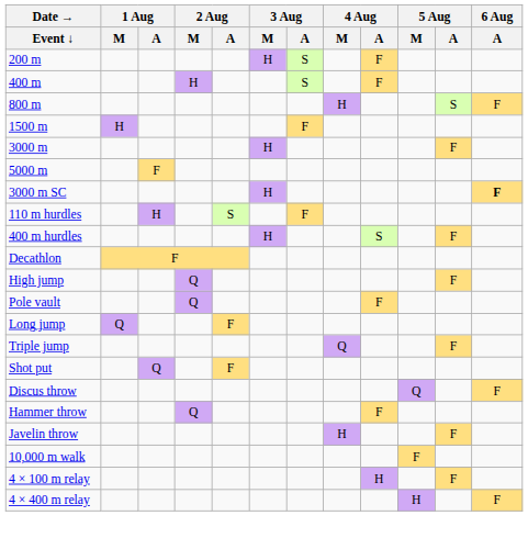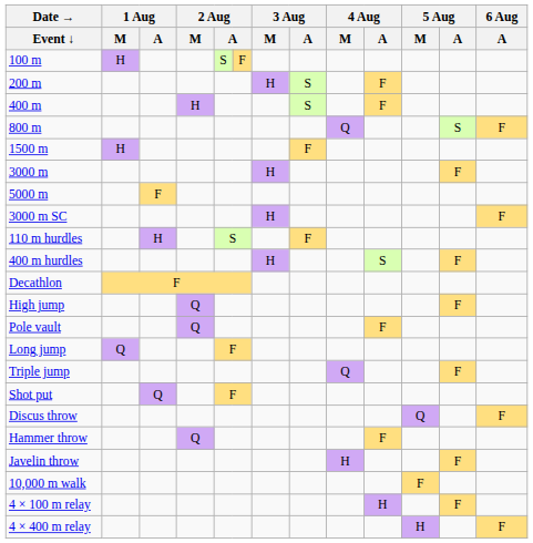+ row: 100 m | H | S | F
800 m | 4 Aug / M: H -> Q
3000 m SC | 6 Aug / A: bold -> normal
